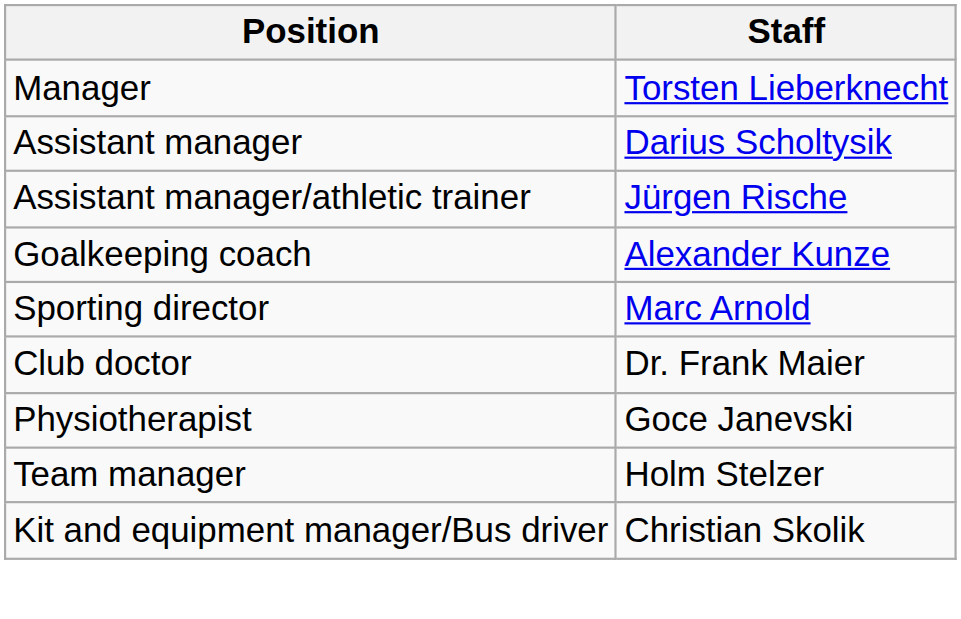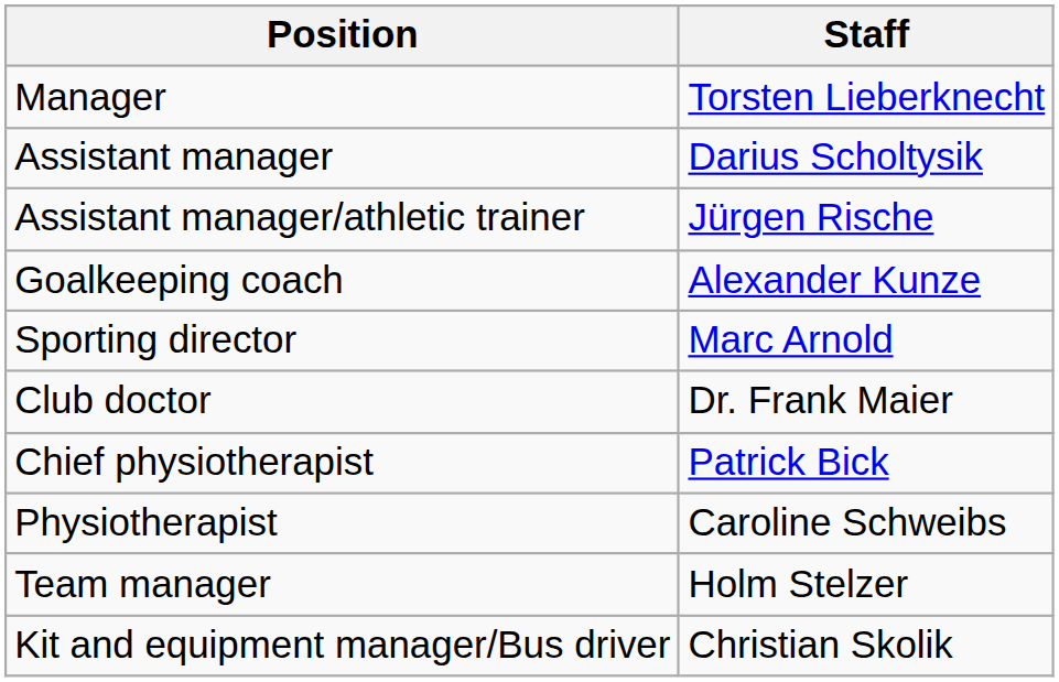+ row: Chief physiotherapist | Patrick Bick
+ row: Physiotherapist | Caroline Schweibs
- row: Physiotherapist | Goce Janevski
